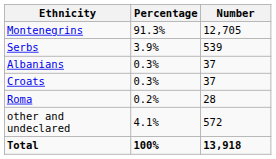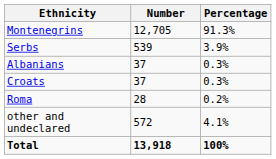columns swapped: Number <-> Percentage
